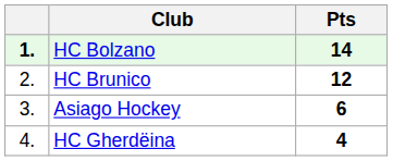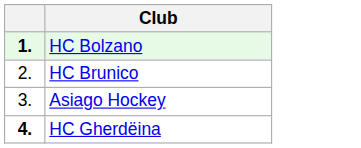- column: Pts | 14 | 12 | 6 | 4
HC Gherdëina | column 1: normal -> bold
